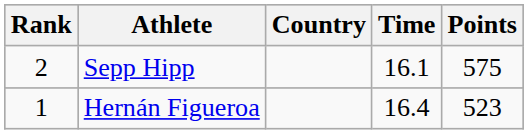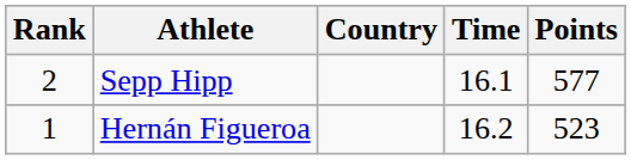Sepp Hipp | Points: 575 -> 577
Hernán Figueroa | Time: 16.4 -> 16.2
